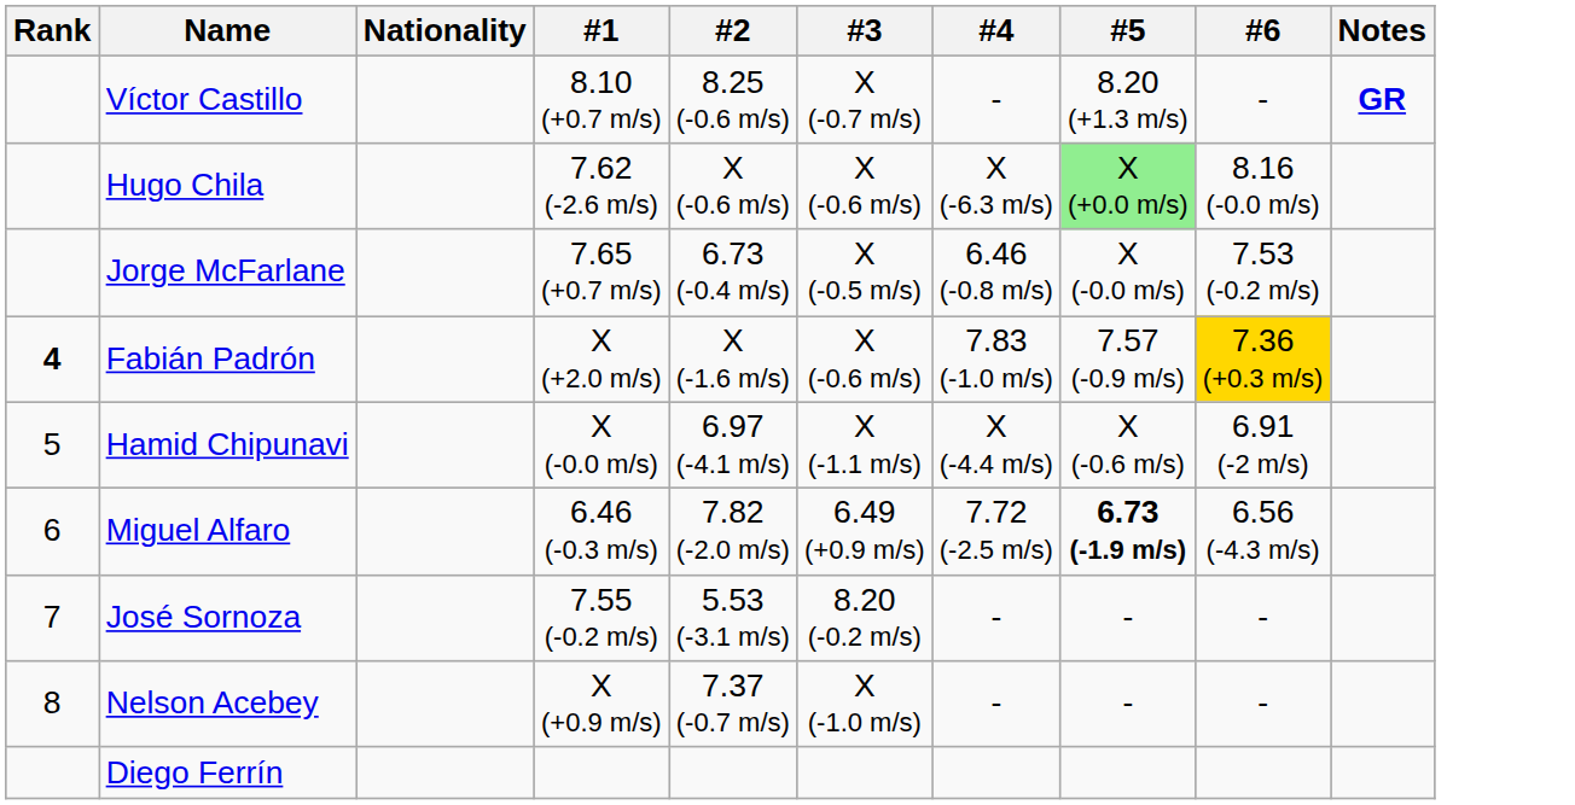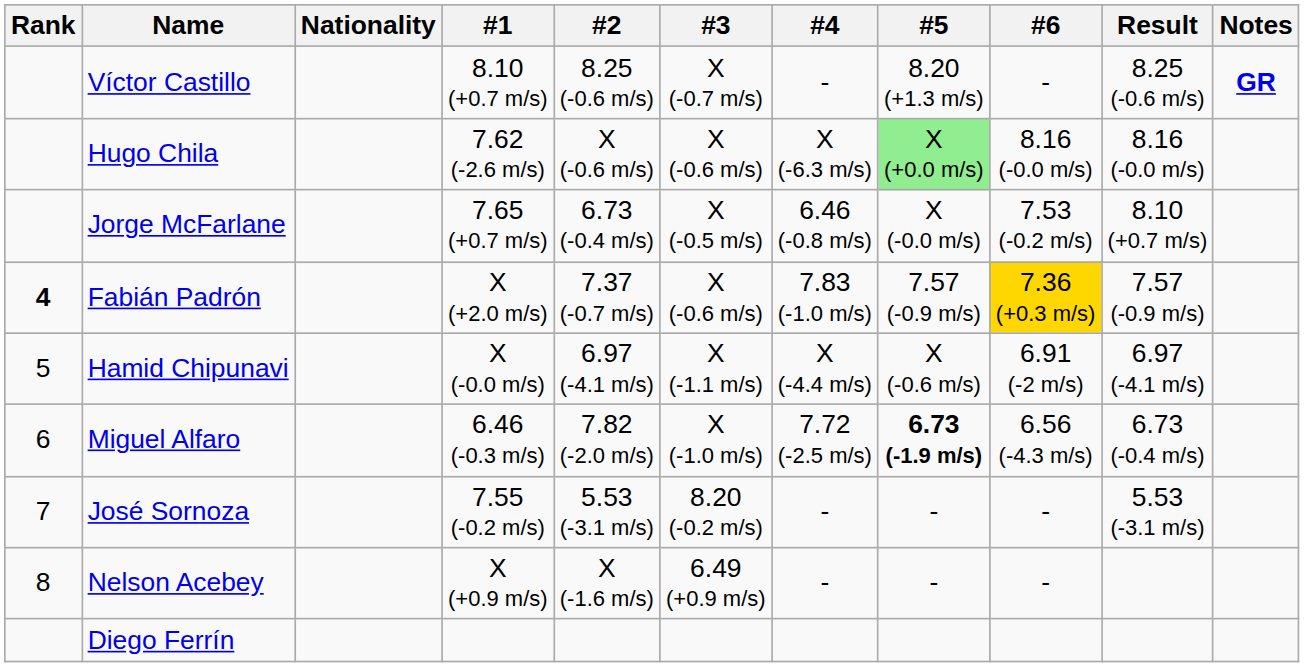+ column: Result | 8.25 (-0.6 m/s) | 8.16 (-0.0 m/s) | 8.10 (+0.7 m/s) | 7.57 (-0.9 m/s) | 6.97 (-4.1 m/s) | 6.73 (-0.4 m/s) | 5.53 (-3.1 m/s)
Fabián Padrón | #2: X (-1.6 m/s) -> 7.37 (-0.7 m/s)
Miguel Alfaro | #3: 6.49 (+0.9 m/s) -> X (-1.0 m/s)
Nelson Acebey | #2: 7.37 (-0.7 m/s) -> X (-1.6 m/s)
Nelson Acebey | #3: X (-1.0 m/s) -> 6.49 (+0.9 m/s)
